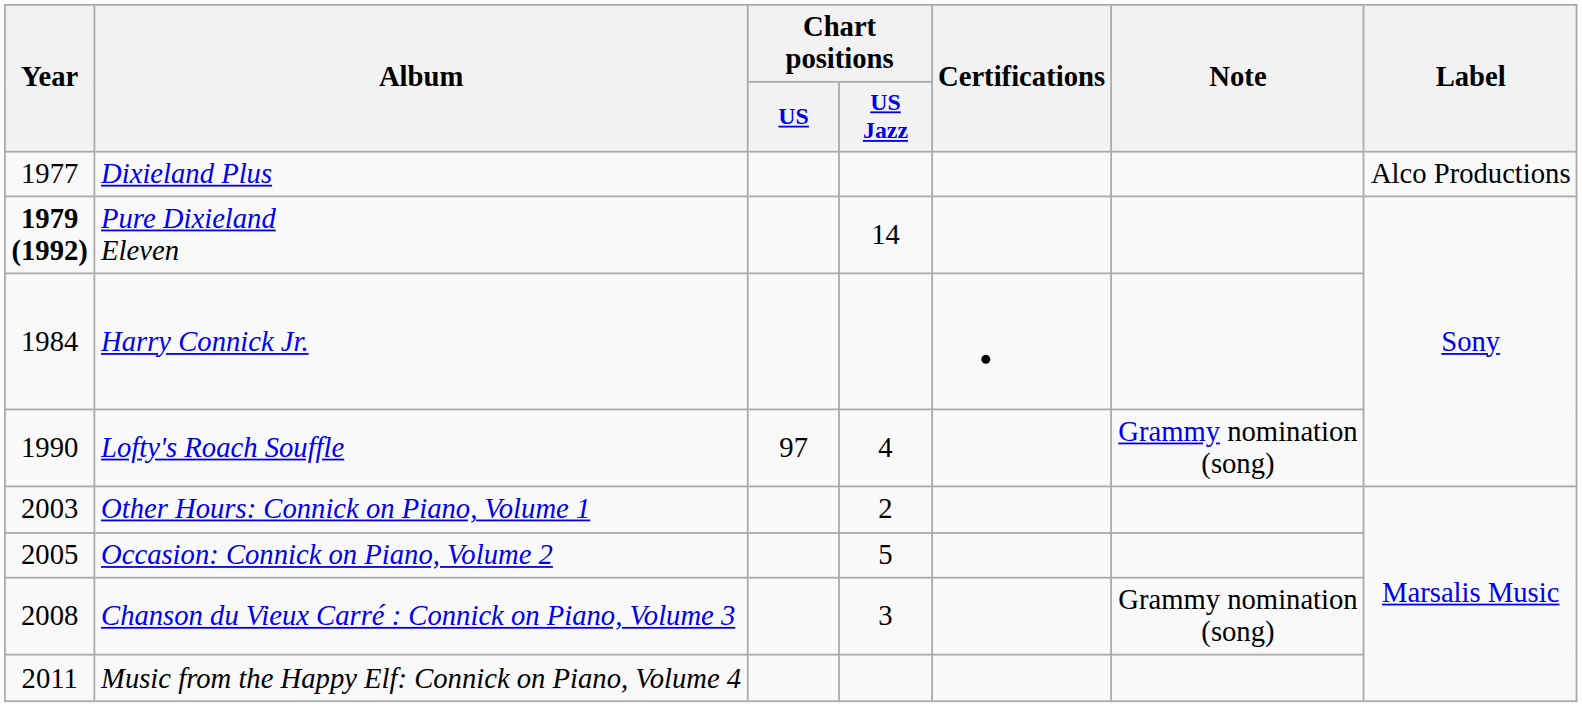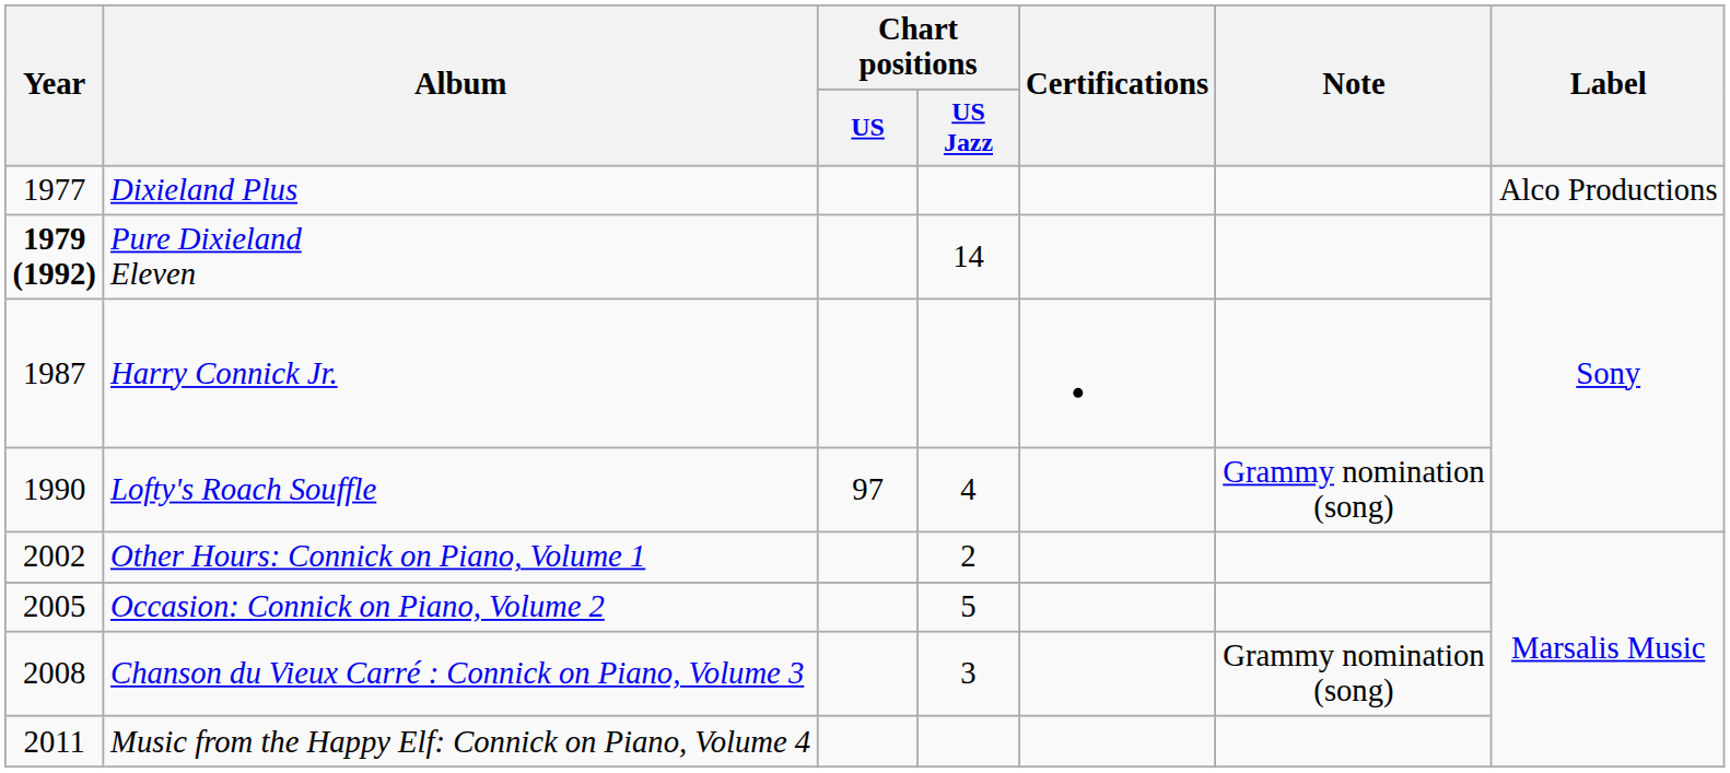Harry Connick Jr. | Year: 1984 -> 1987
Other Hours: Connick on Piano, Volume 1 | Year: 2003 -> 2002
